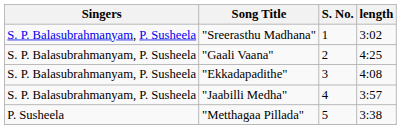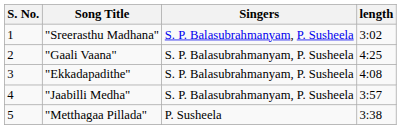columns swapped: S. No. <-> Singers
